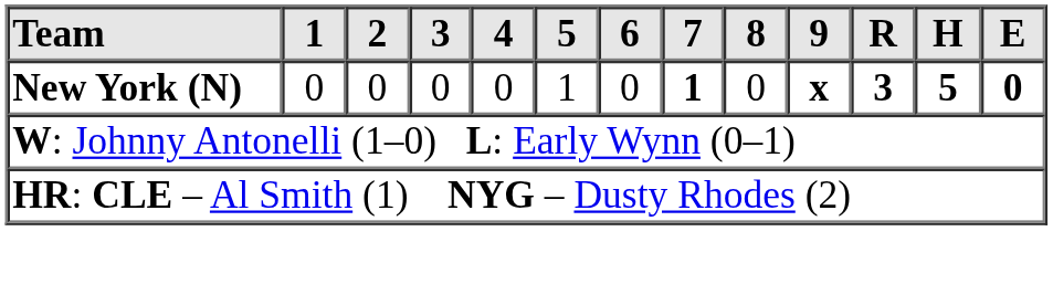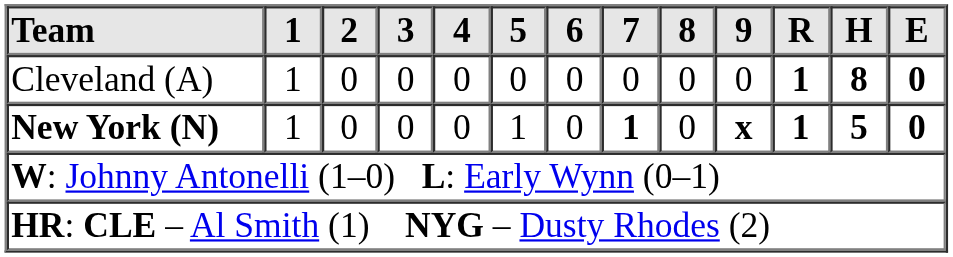+ row: Cleveland (A) | 1 | 0 | 0 | 0 | 0 | 0 | 0 | 0 | 0 | 1 | 8 | 0
New York (N) | 1: 0 -> 1
New York (N) | R: 3 -> 1
